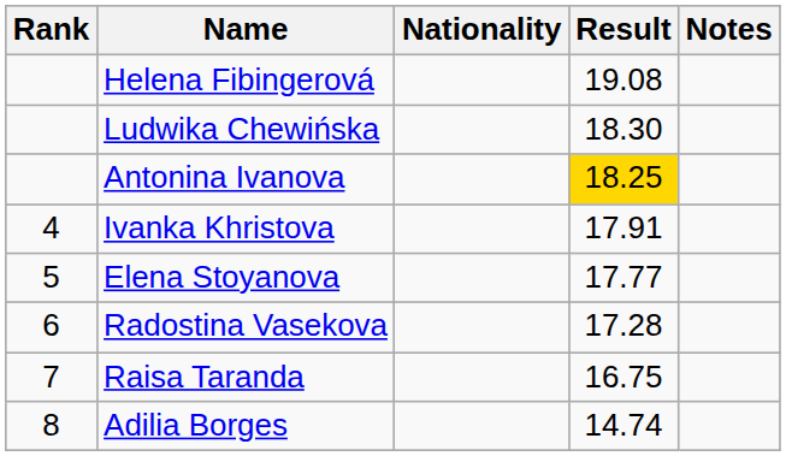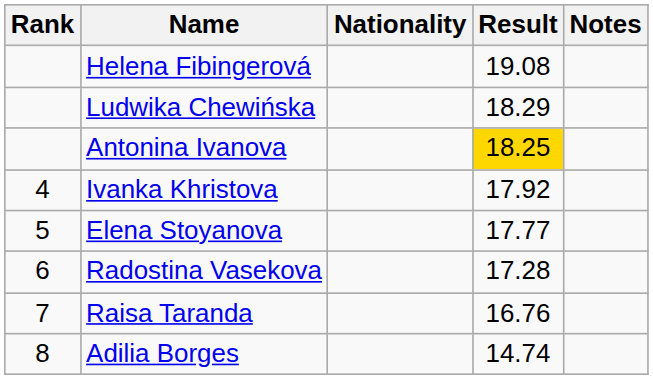Ludwika Chewińska | Result: 18.30 -> 18.29
Ivanka Khristova | Result: 17.91 -> 17.92
Raisa Taranda | Result: 16.75 -> 16.76
